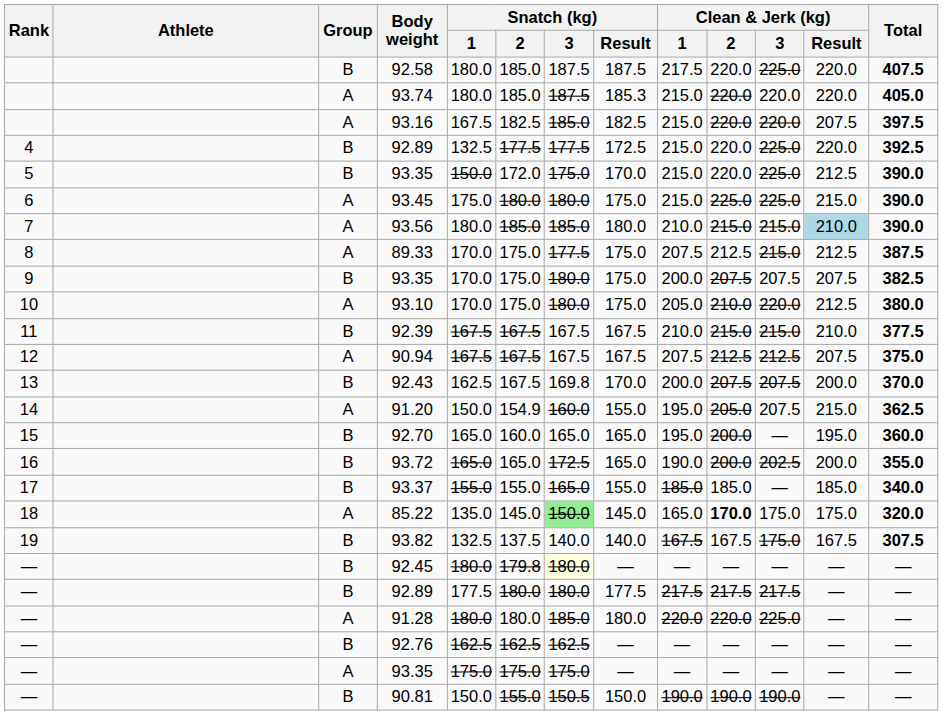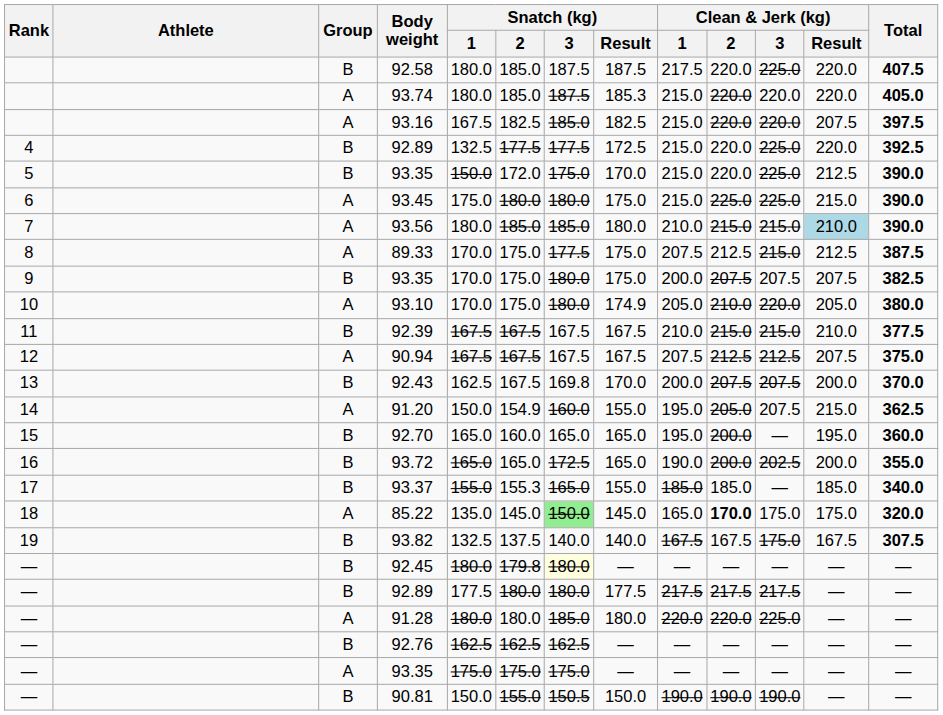93.10 | Snatch (kg) / Result: 175.0 -> 174.9
93.10 | Clean & Jerk (kg) / Result: 212.5 -> 205.0
93.37 | Snatch (kg) / 2: 155.0 -> 155.3
